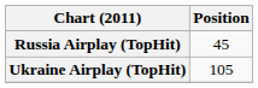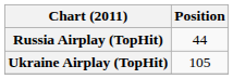Russia Airplay (TopHit) | Position: 45 -> 44
